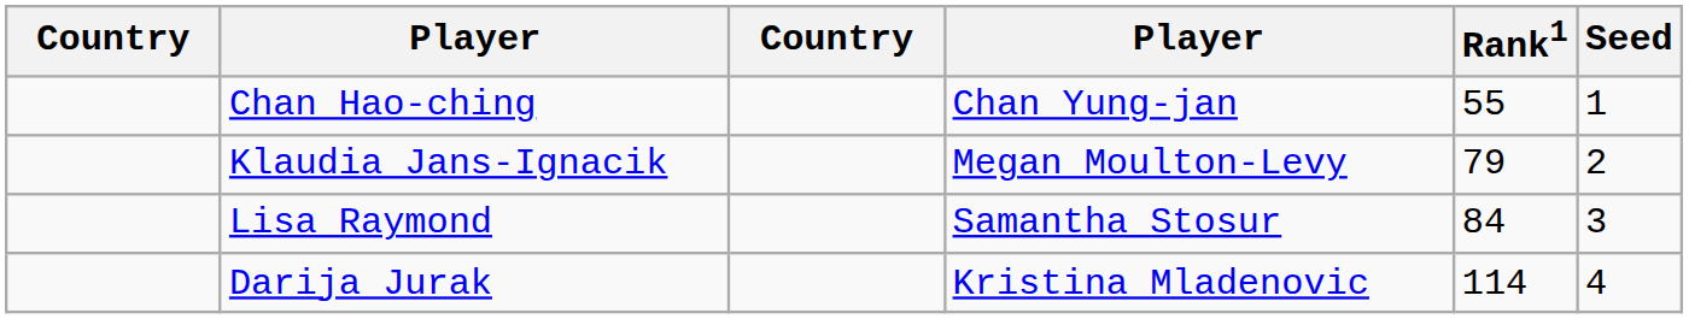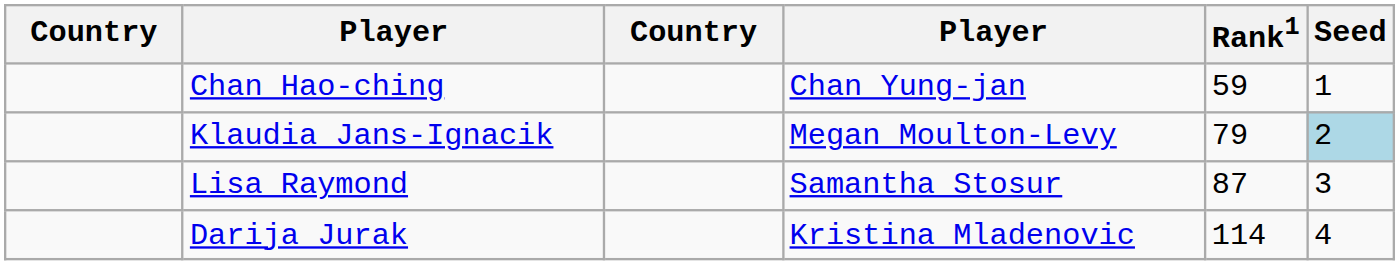Chan Hao-ching | Rank1: 55 -> 59
Klaudia Jans-Ignacik | Seed: no background -> lightblue background
Lisa Raymond | Rank1: 84 -> 87
